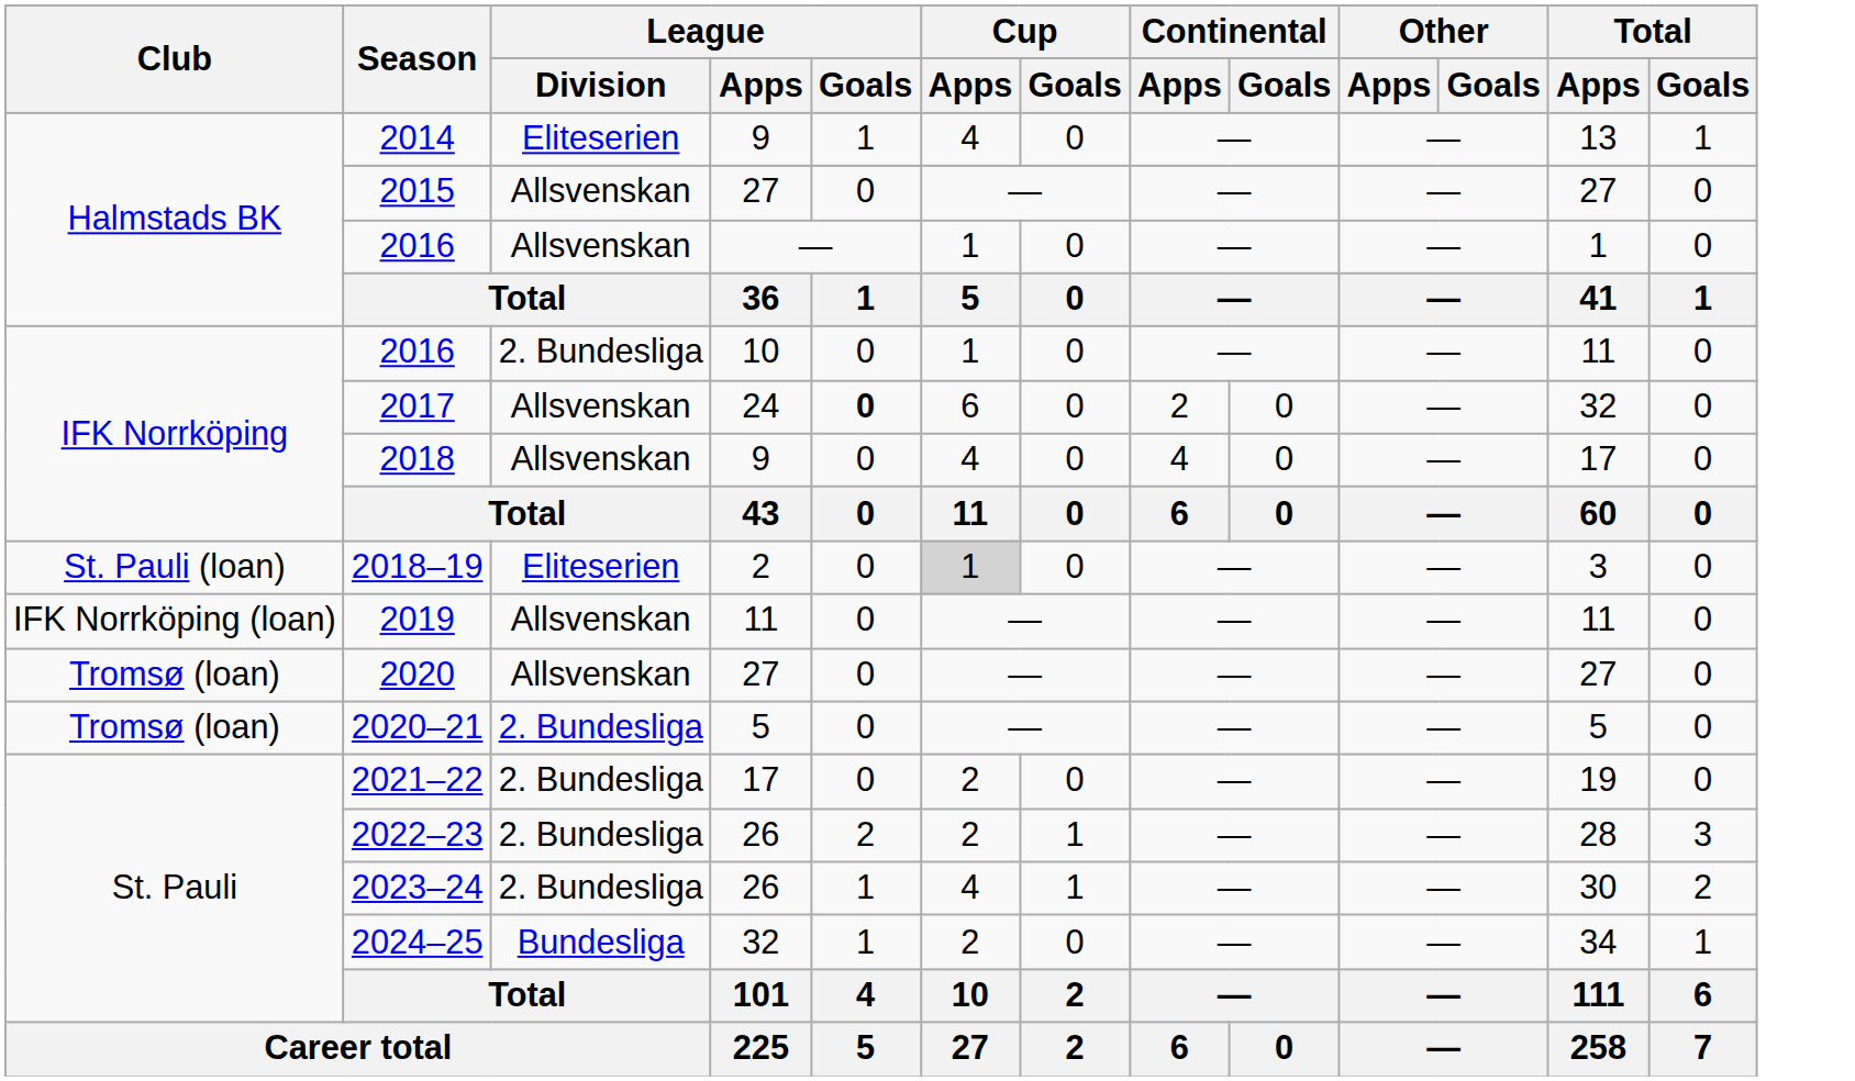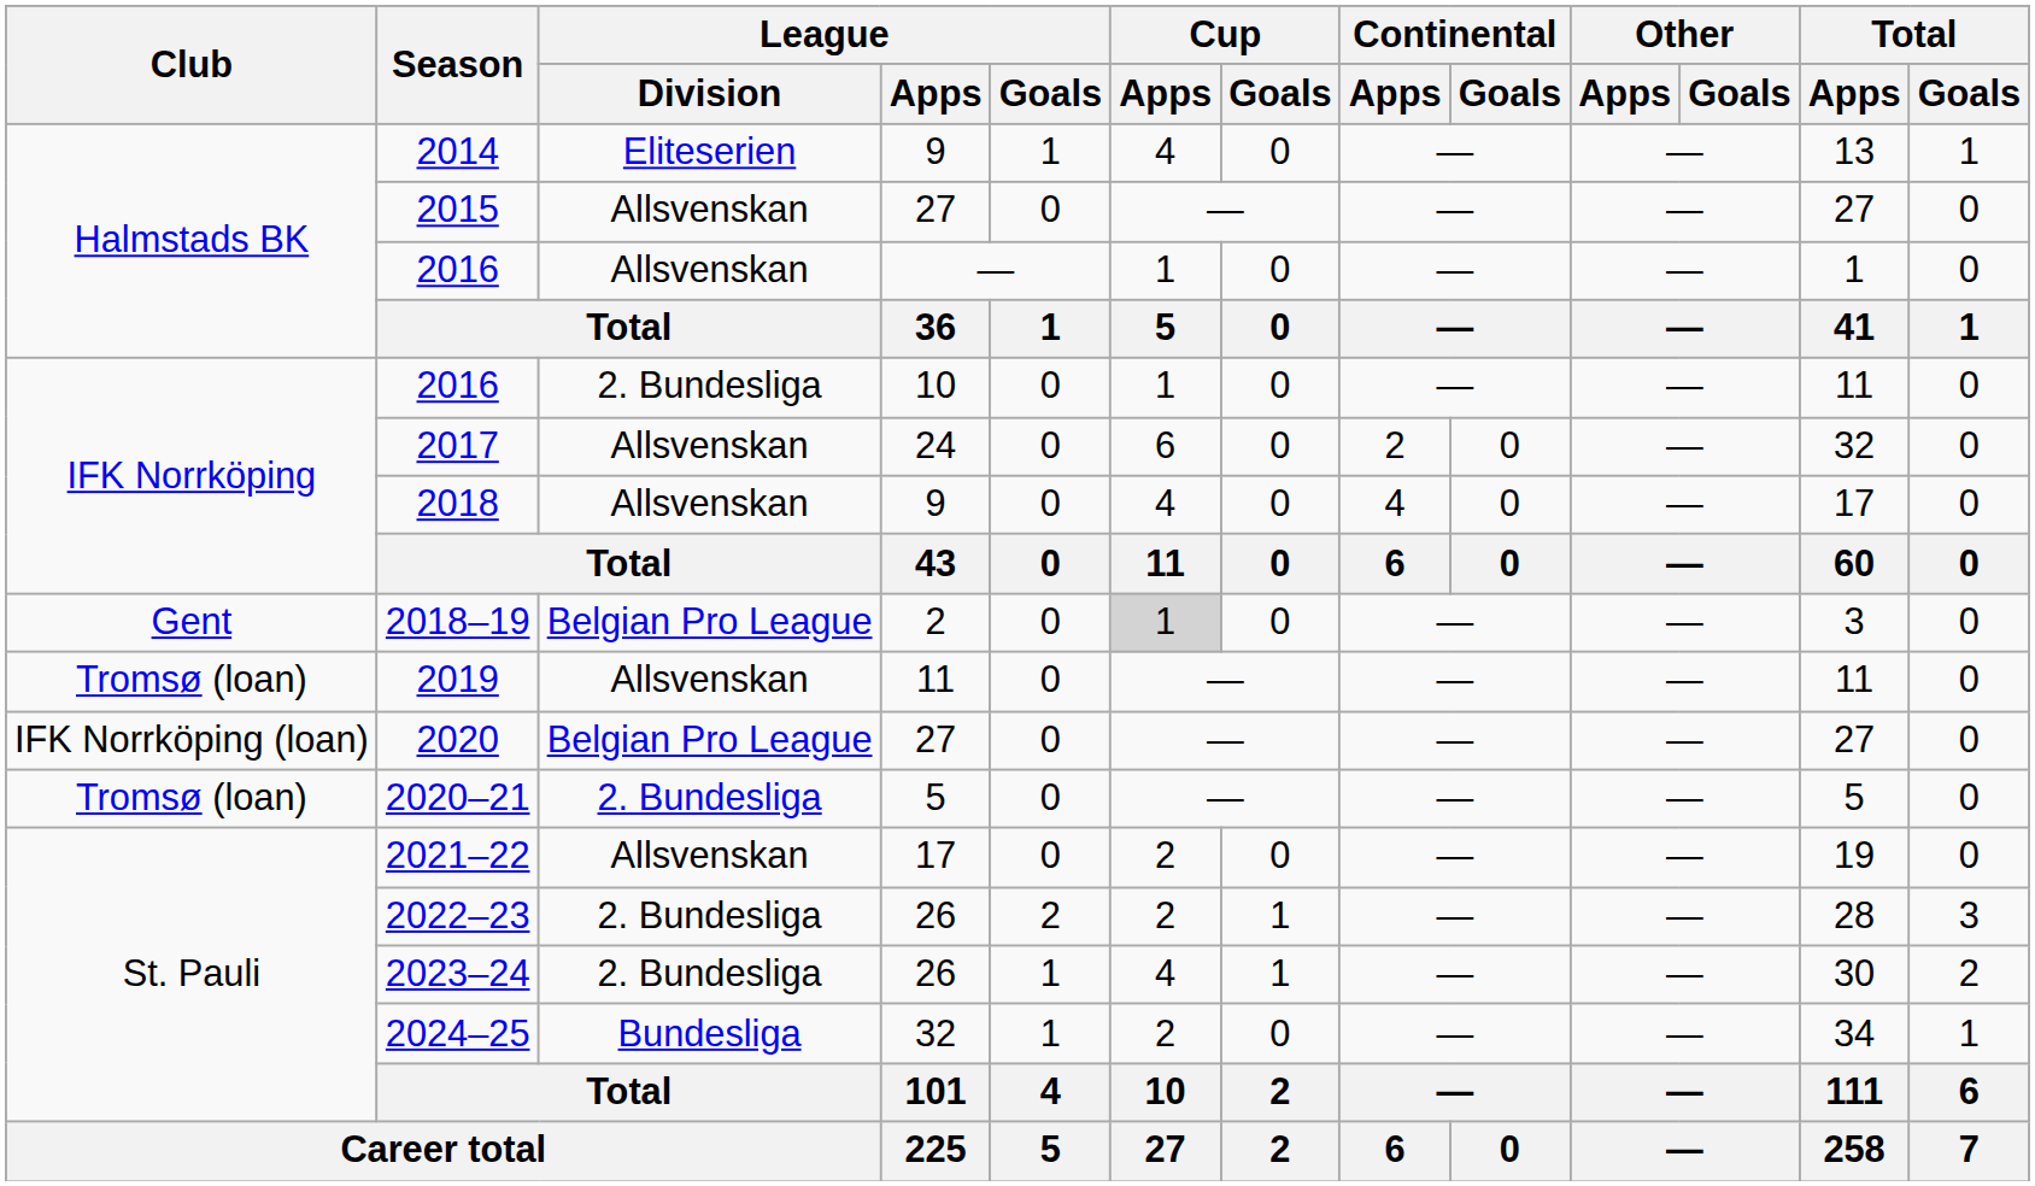2017 | League / Goals: bold -> normal
2018–19 | Club: St. Pauli (loan) -> Gent
2018–19 | League / Division: Eliteserien -> Belgian Pro League
2019 | Club: IFK Norrköping (loan) -> Tromsø (loan)
2020 | Club: Tromsø (loan) -> IFK Norrköping (loan)
2020 | League / Division: Allsvenskan -> Belgian Pro League
2021–22 | League / Division: 2. Bundesliga -> Allsvenskan
